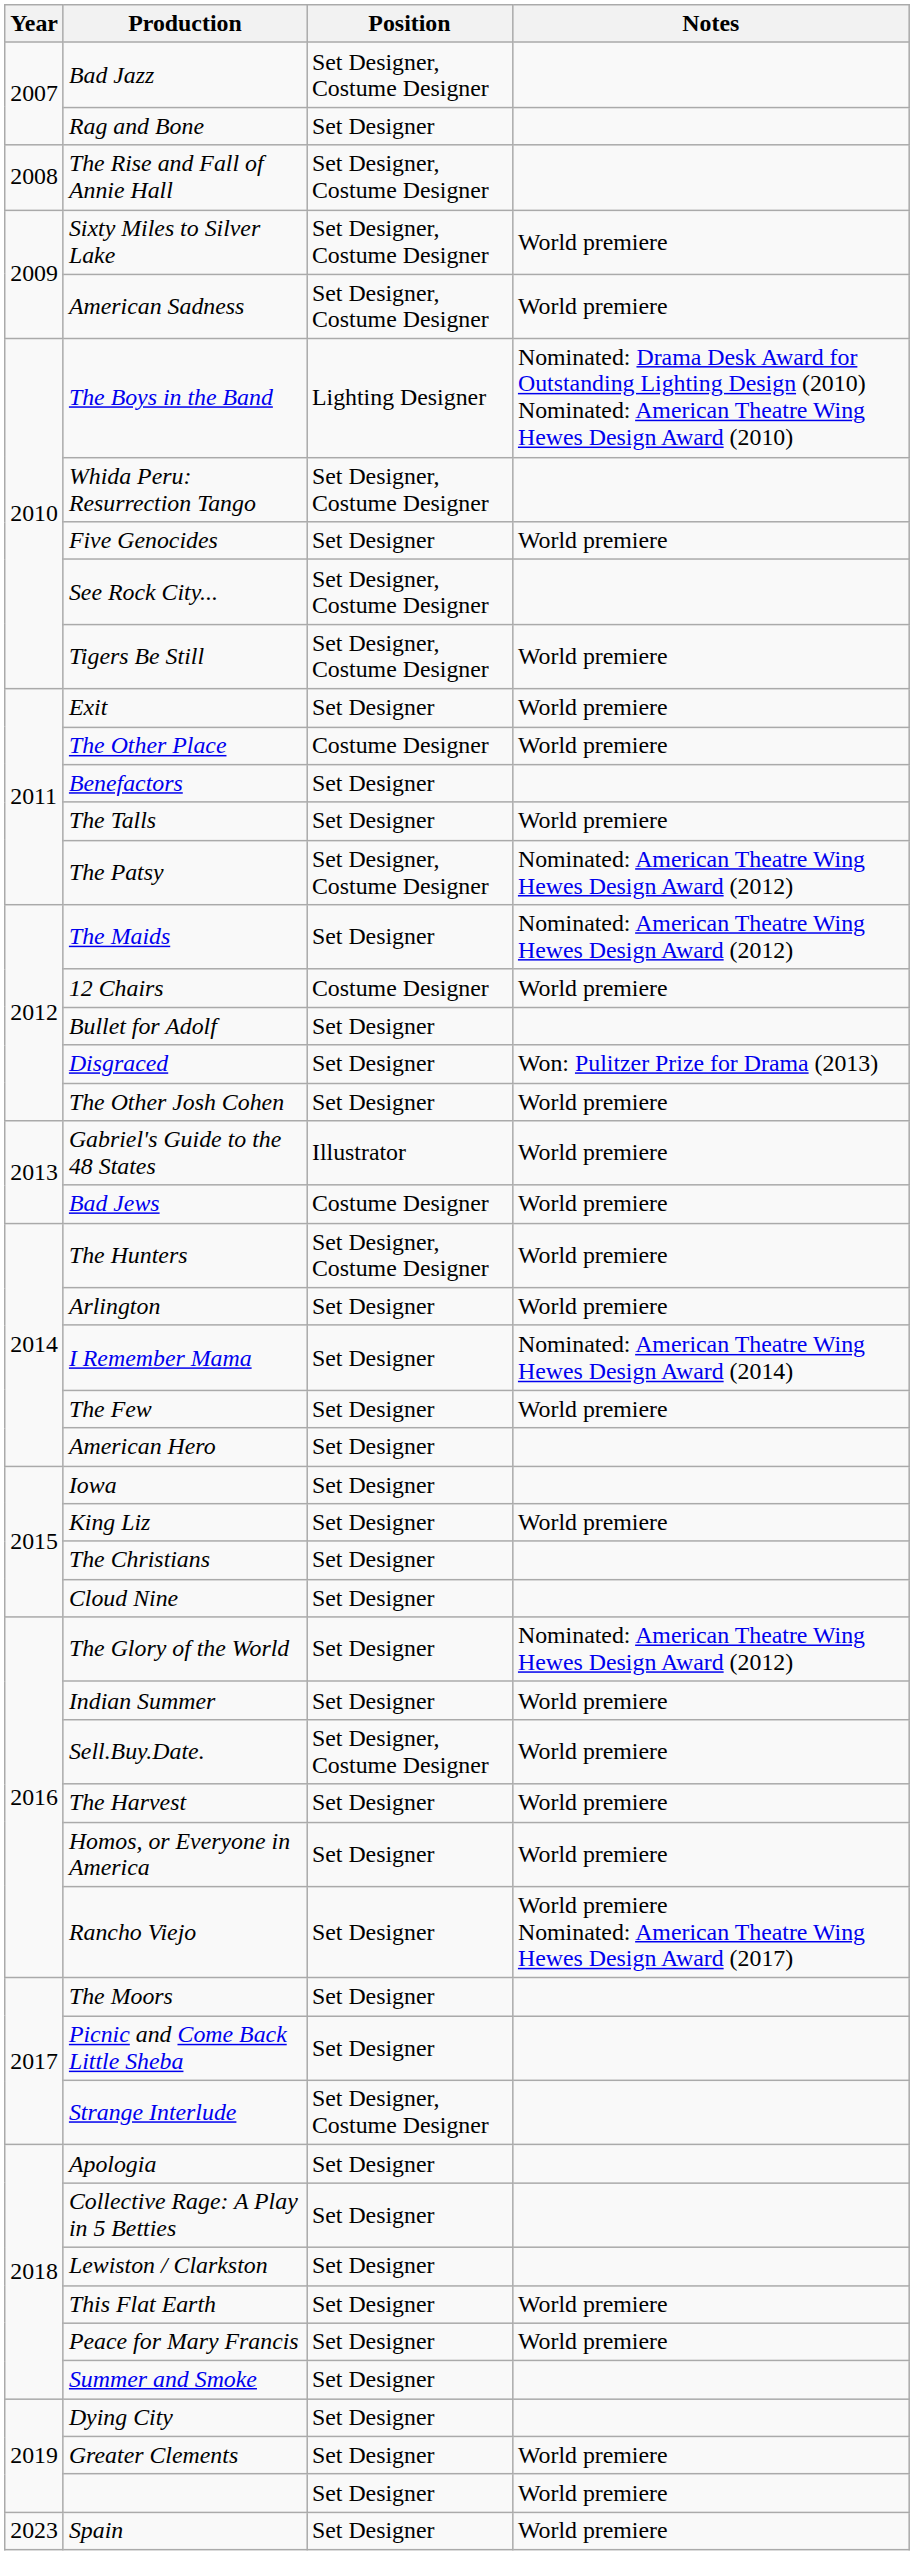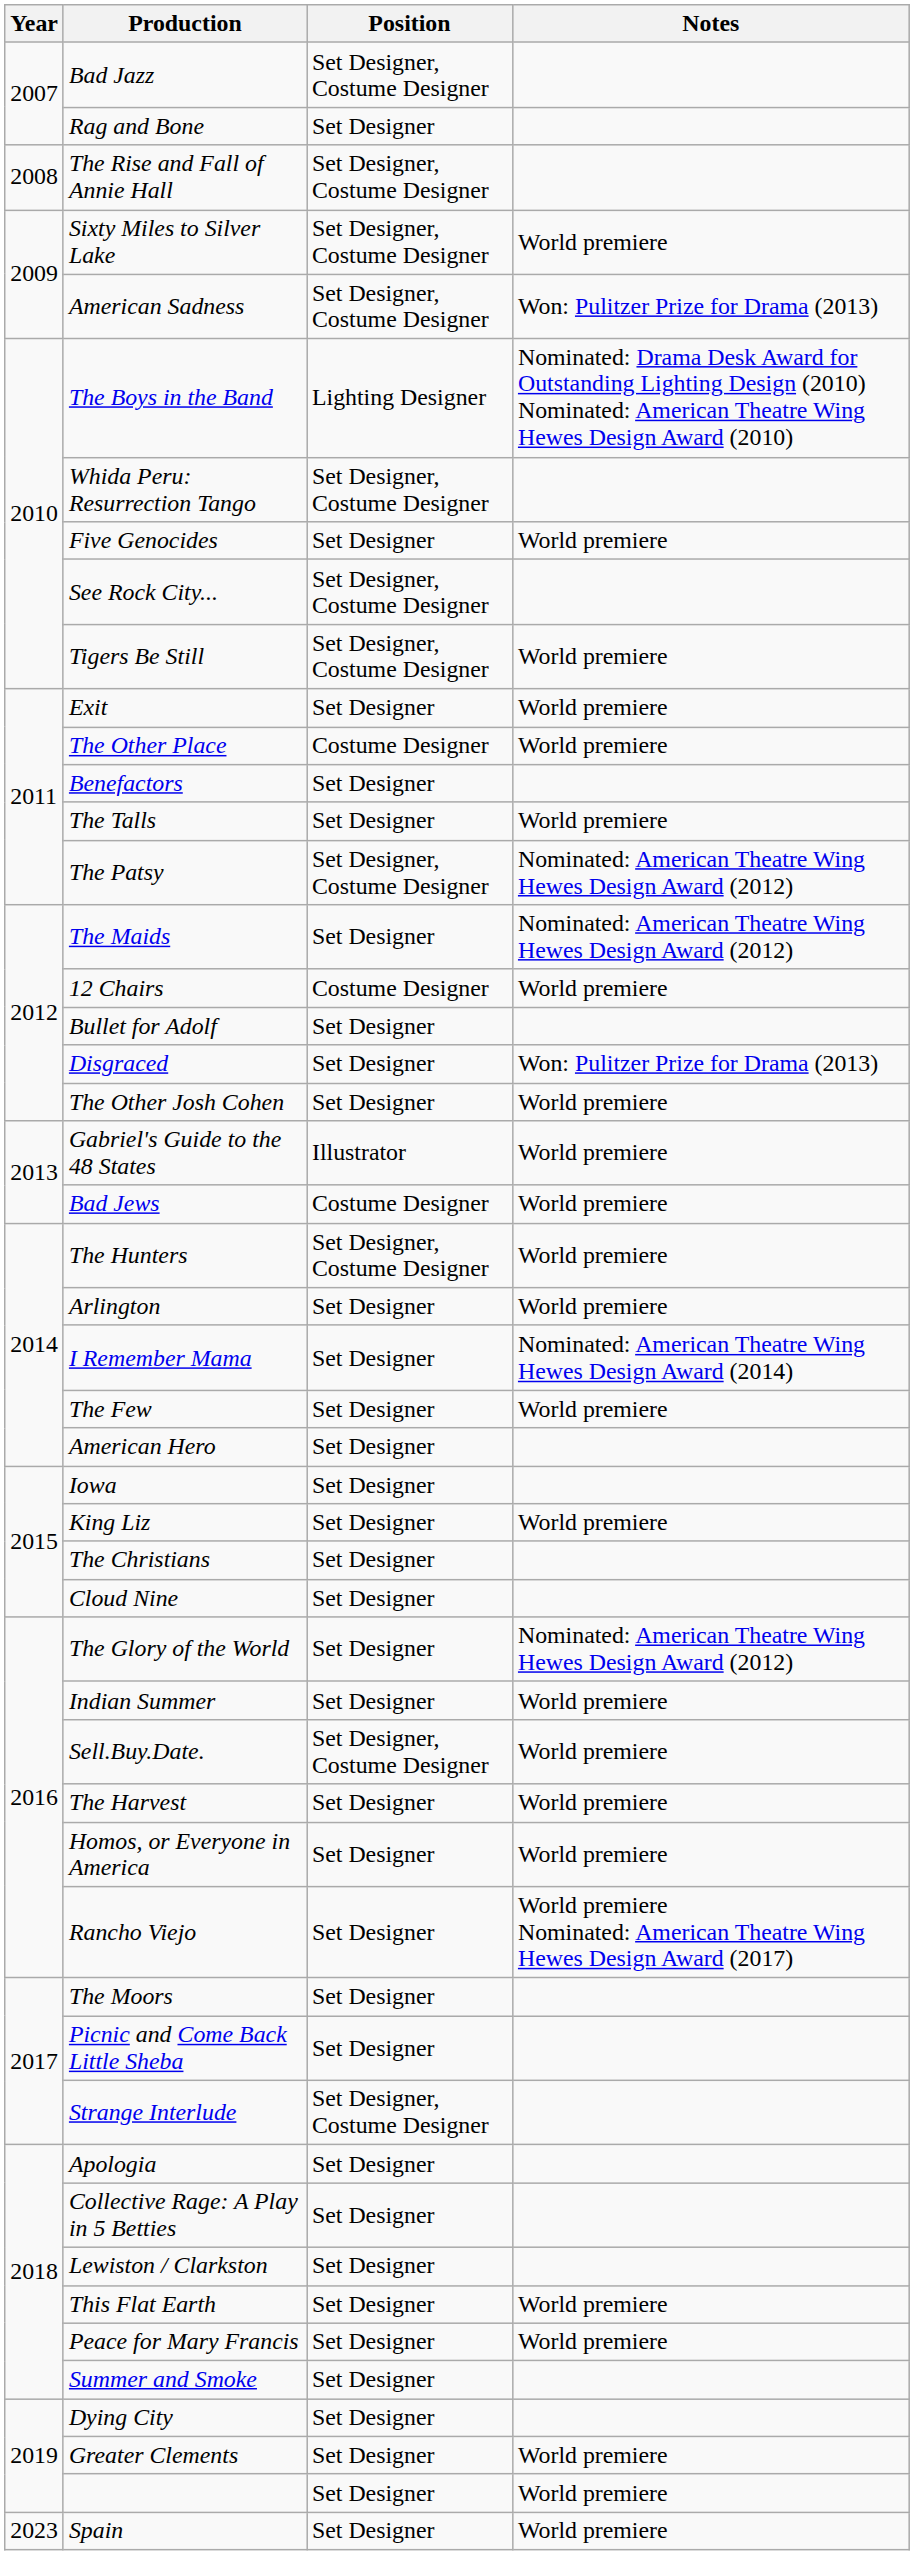American Sadness | Notes: World premiere -> Won: Pulitzer Prize for Drama (2013)
